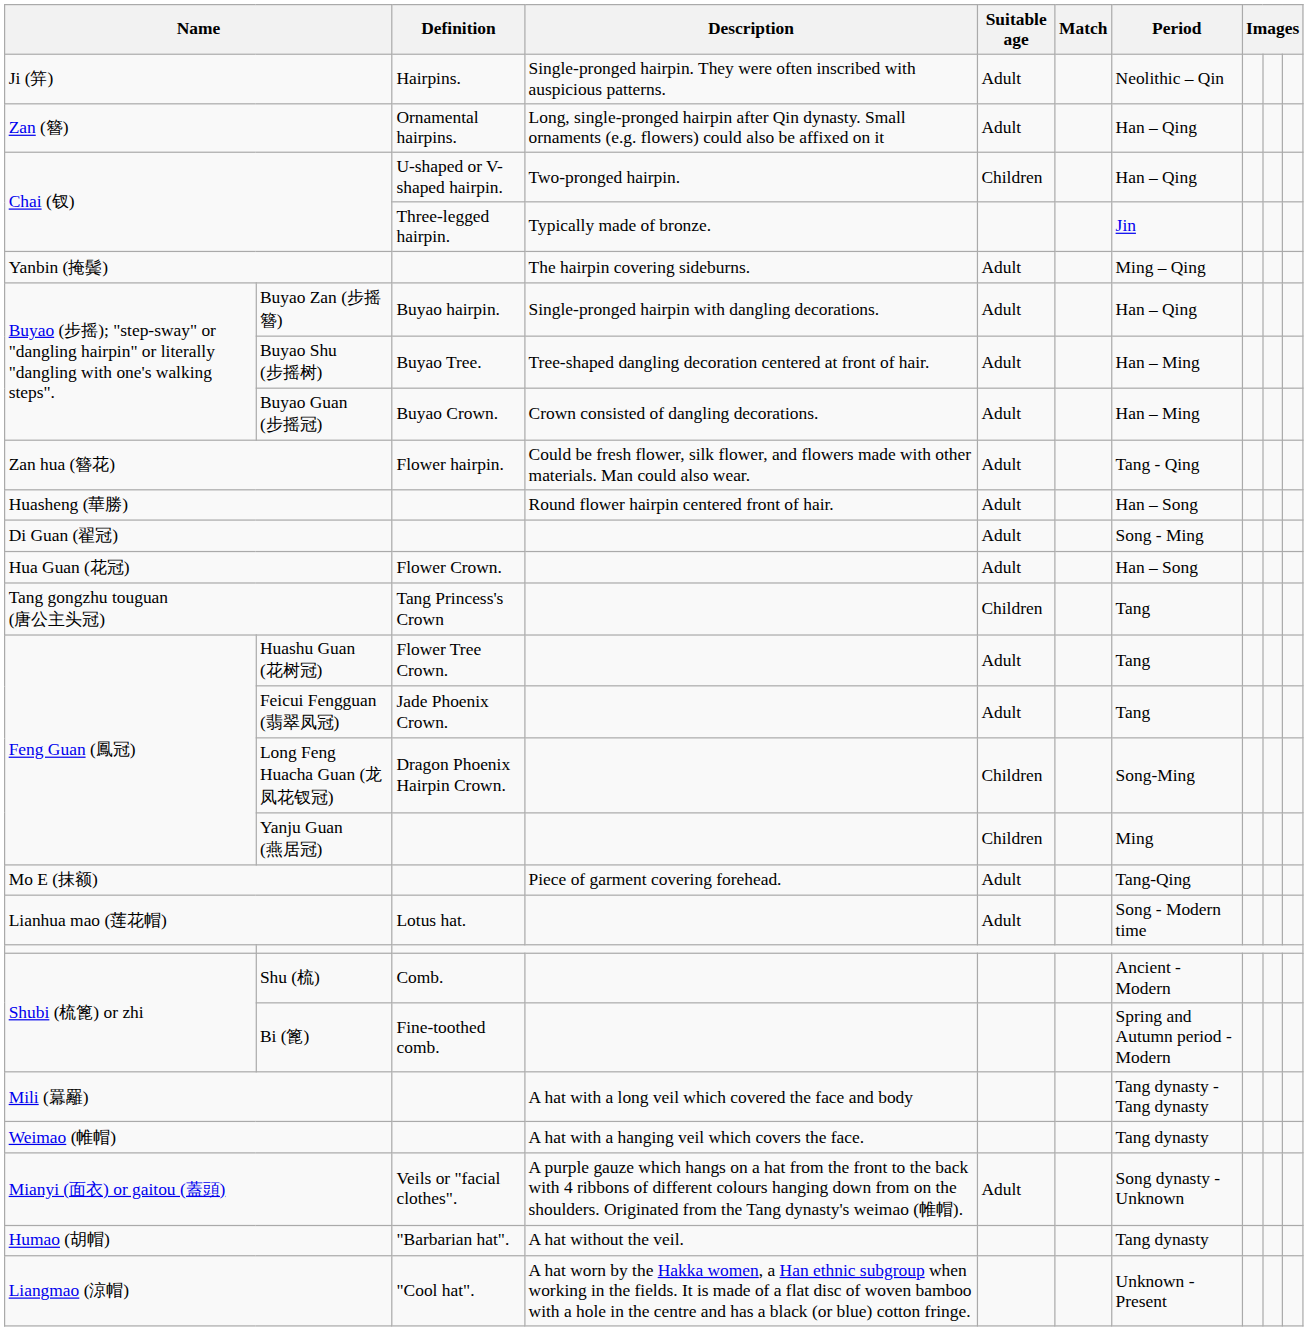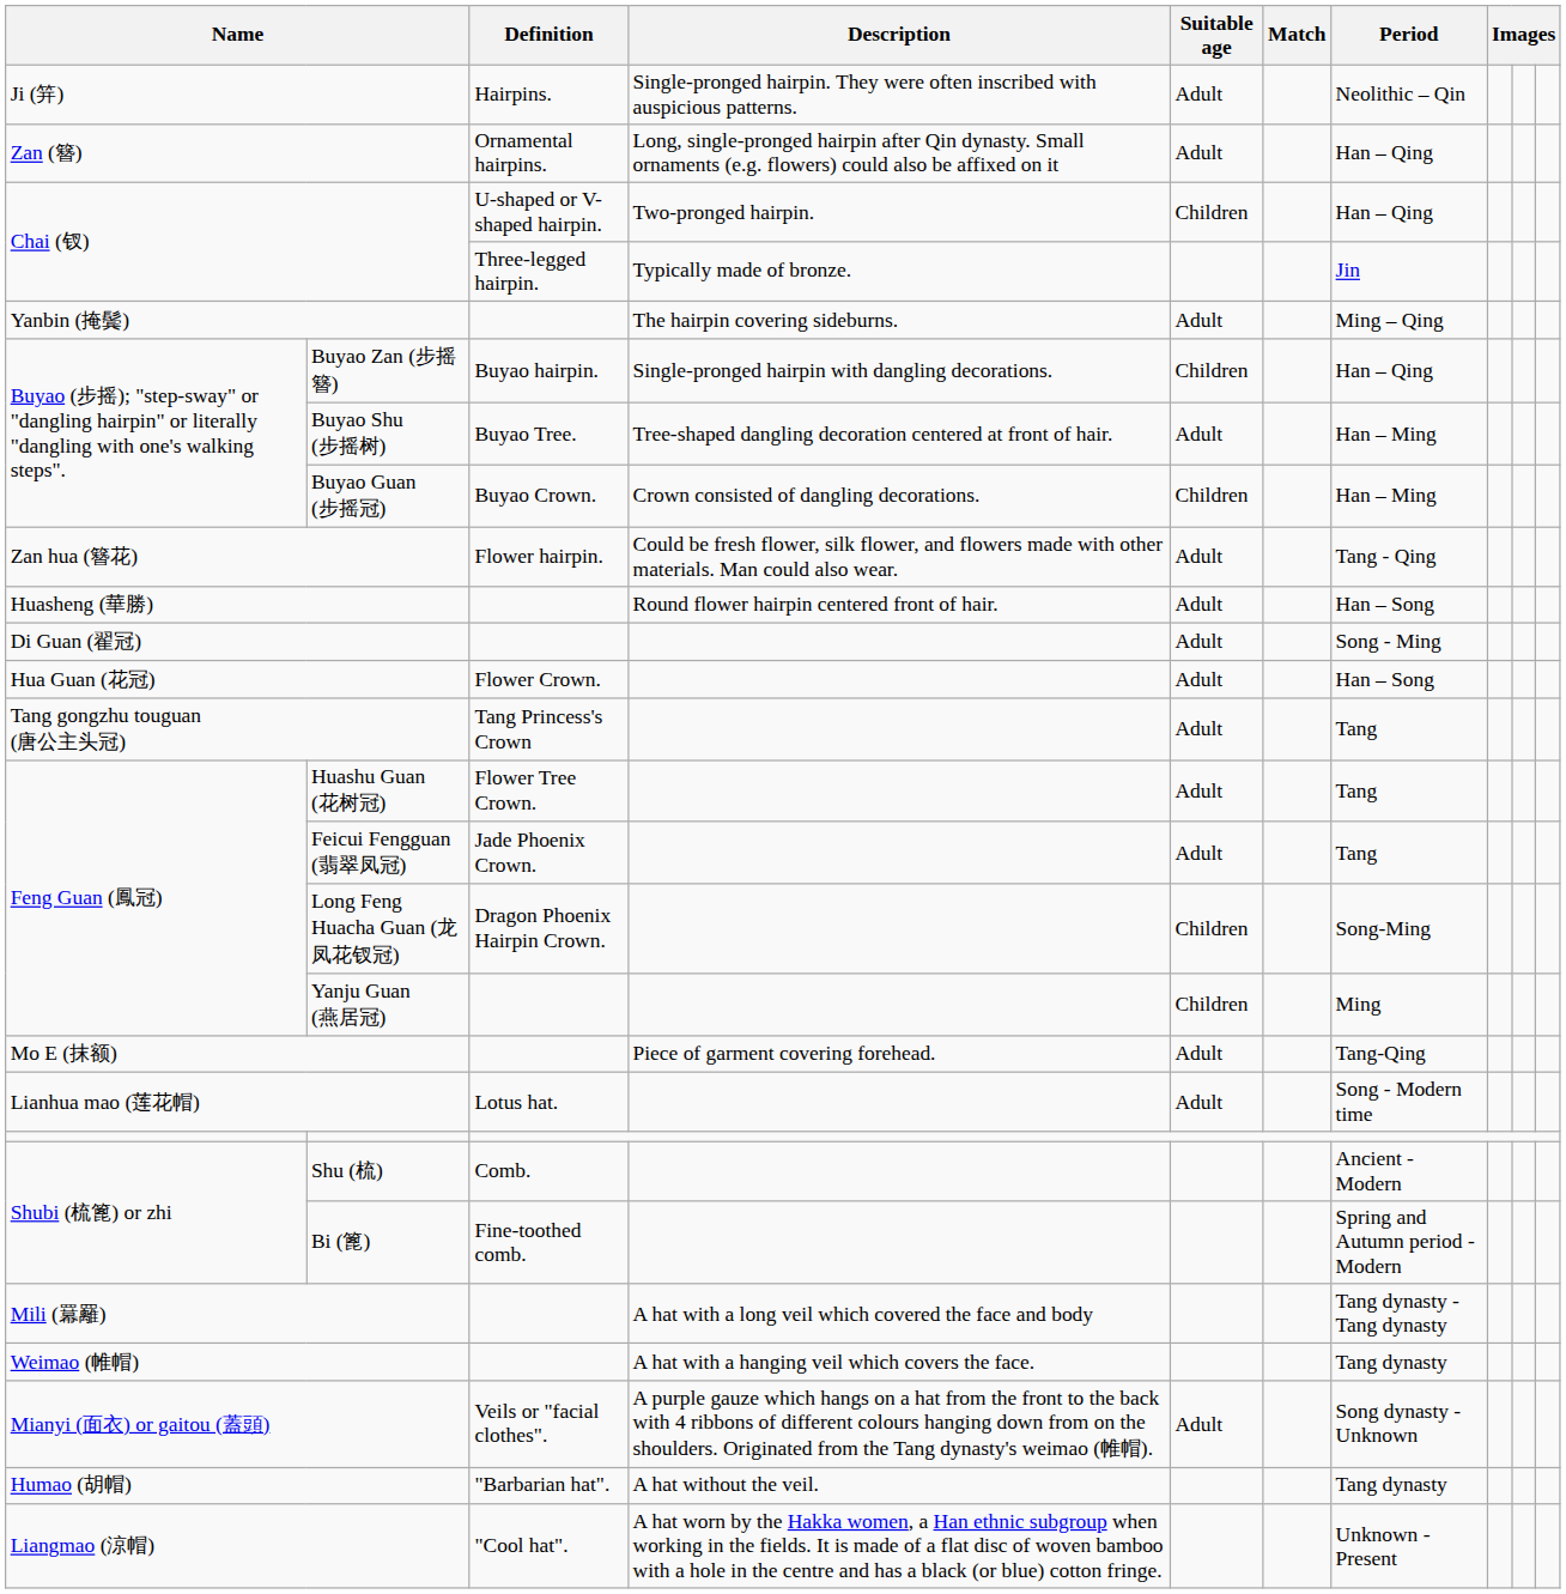Buyao Zan (步摇簪) | Suitable age: Adult -> Children
Buyao Guan (步摇冠) | Suitable age: Adult -> Children
Tang gongzhu touguan (唐公主头冠) | Suitable age: Children -> Adult
